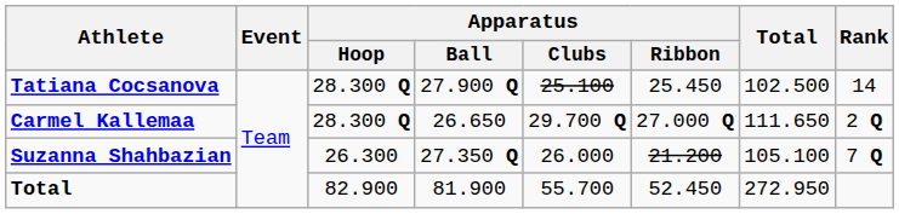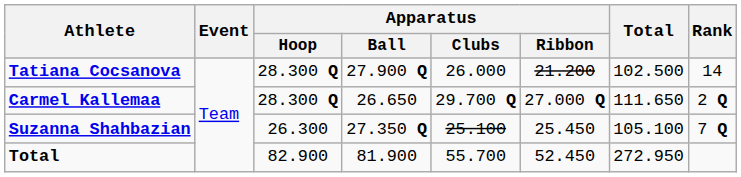Tatiana Cocsanova | Apparatus / Clubs: 25.100 -> 26.000
Tatiana Cocsanova | Apparatus / Ribbon: 25.450 -> 21.200
Suzanna Shahbazian | Apparatus / Clubs: 26.000 -> 25.100
Suzanna Shahbazian | Apparatus / Ribbon: 21.200 -> 25.450
